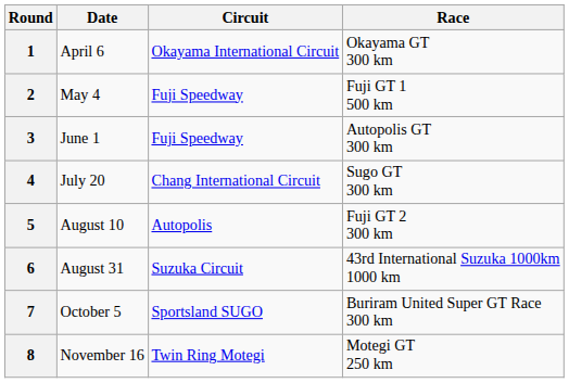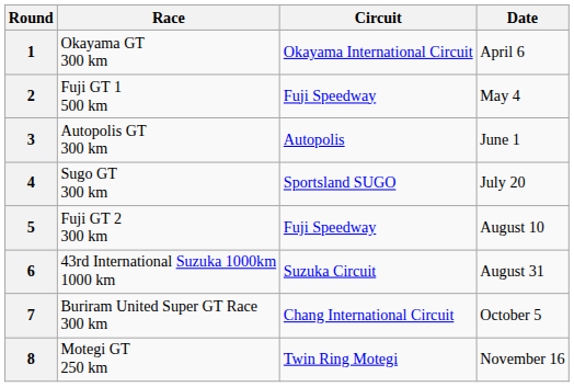columns swapped: Race <-> Date
3 | Circuit: Fuji Speedway -> Autopolis
4 | Circuit: Chang International Circuit -> Sportsland SUGO
5 | Circuit: Autopolis -> Fuji Speedway
7 | Circuit: Sportsland SUGO -> Chang International Circuit
